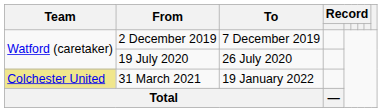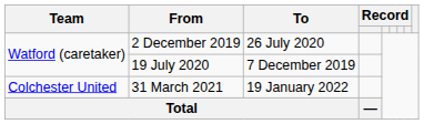2 December 2019 | To: 7 December 2019 -> 26 July 2020
19 July 2020 | To: 26 July 2020 -> 7 December 2019
31 March 2021 | Team: khaki background -> no background
